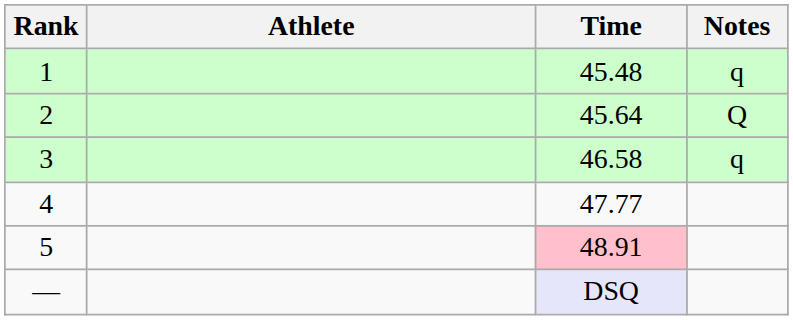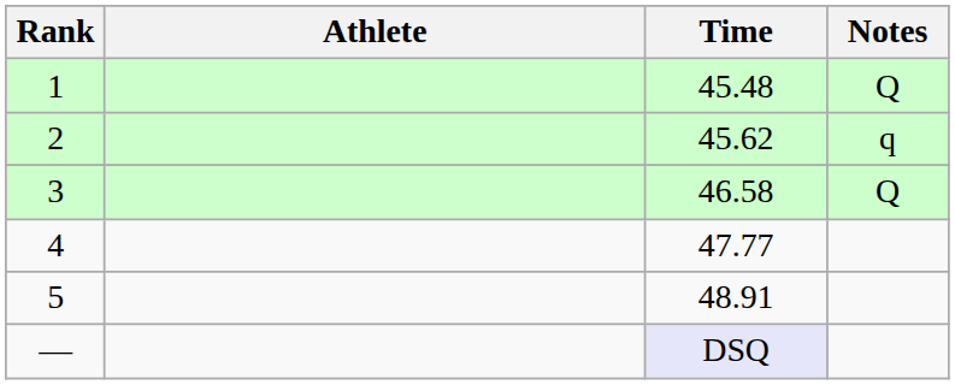1 | Notes: q -> Q
2 | Time: 45.64 -> 45.62
2 | Notes: Q -> q
3 | Notes: q -> Q
5 | Time: pink background -> no background
